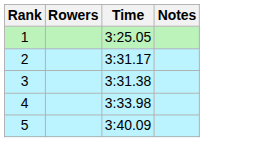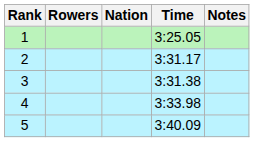+ column: Nation
